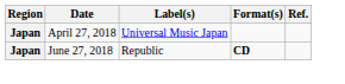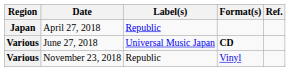April 27, 2018 | Label(s): Universal Music Japan -> Republic
June 27, 2018 | Region: Japan -> Various
June 27, 2018 | Label(s): Republic -> Universal Music Japan
+ row: Various | November 23, 2018 | Republic | Vinyl
